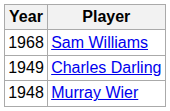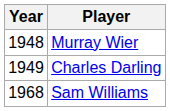rows swapped: Murray Wier <-> Sam Williams
